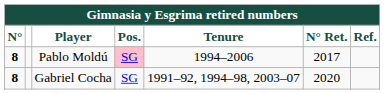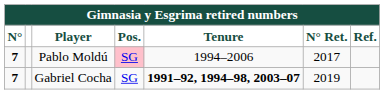Pablo Moldú | N°: 8 -> 7
Gabriel Cocha | N°: 8 -> 7
Gabriel Cocha | Tenure: normal -> bold
Gabriel Cocha | N° Ret.: 2020 -> 2019
